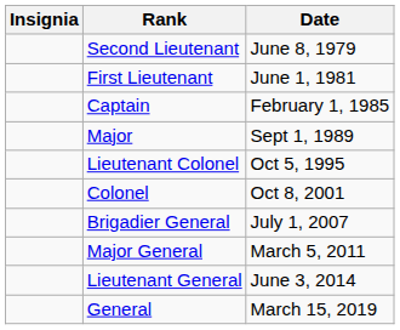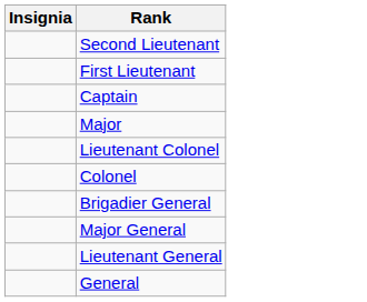- column: Date | June 8, 1979 | June 1, 1981 | February 1, 1985 | Sept 1, 1989 | Oct 5, 1995 | Oct 8, 2001 | July 1, 2007 | March 5, 2011 | June 3, 2014 | March 15, 2019
